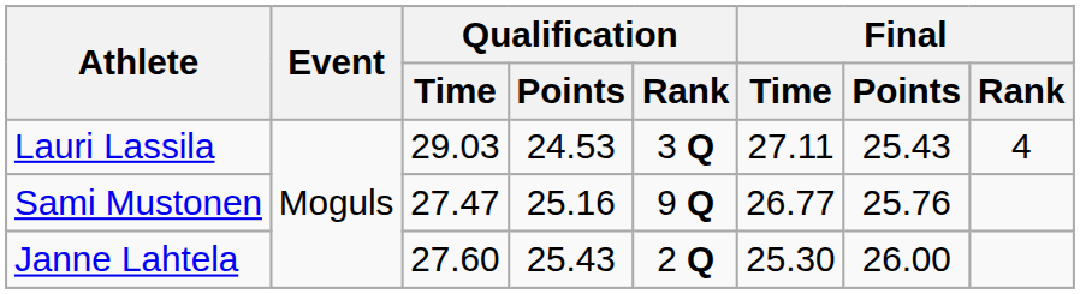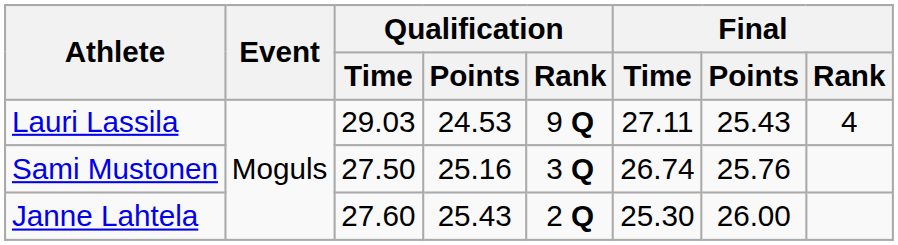Lauri Lassila | Qualification / Rank: 3 Q -> 9 Q
Sami Mustonen | Qualification / Time: 27.47 -> 27.50
Sami Mustonen | Qualification / Rank: 9 Q -> 3 Q
Sami Mustonen | Final / Time: 26.77 -> 26.74
